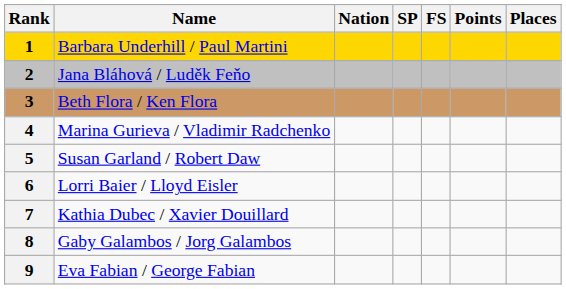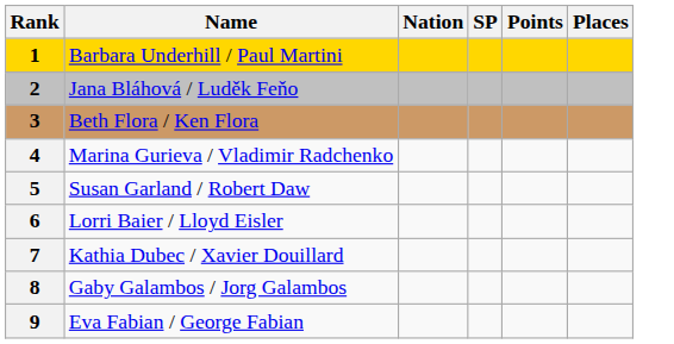- column: FS
